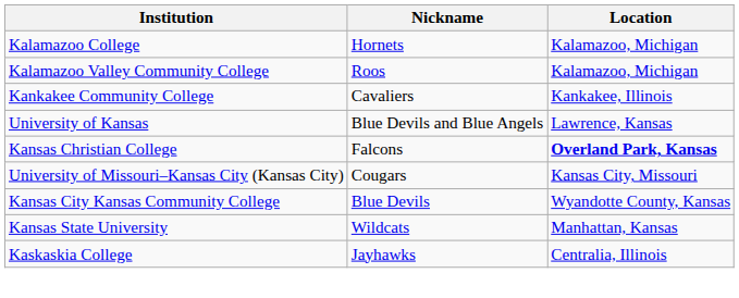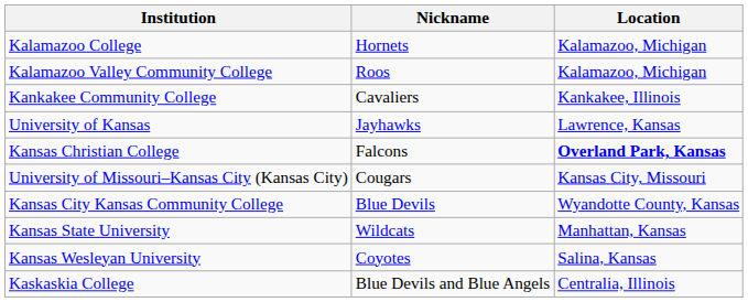University of Kansas | Nickname: Blue Devils and Blue Angels -> Jayhawks
+ row: Kansas Wesleyan University | Coyotes | Salina, Kansas
Kaskaskia College | Nickname: Jayhawks -> Blue Devils and Blue Angels
